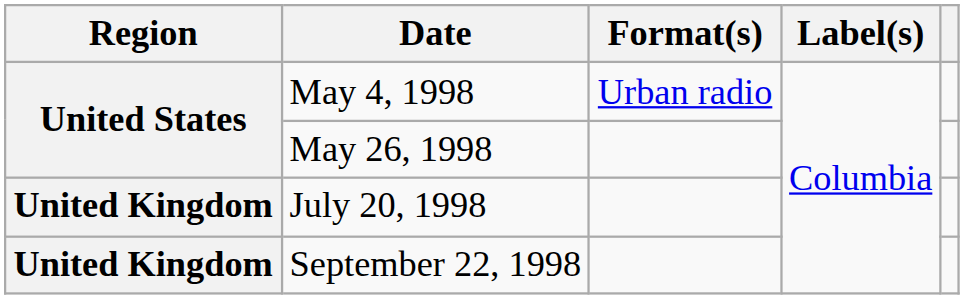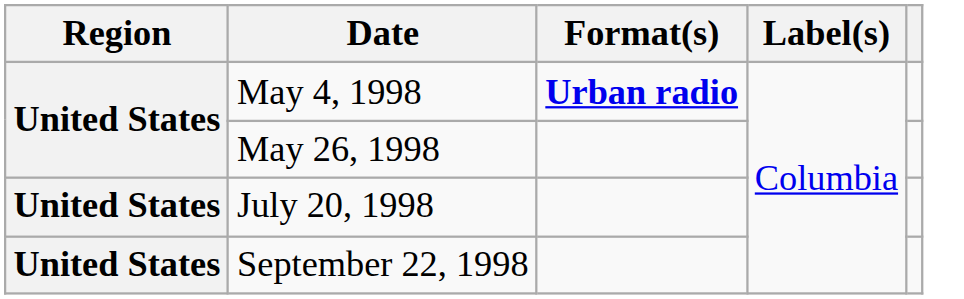May 4, 1998 | Format(s): normal -> bold
July 20, 1998 | Region: United Kingdom -> United States
September 22, 1998 | Region: United Kingdom -> United States
